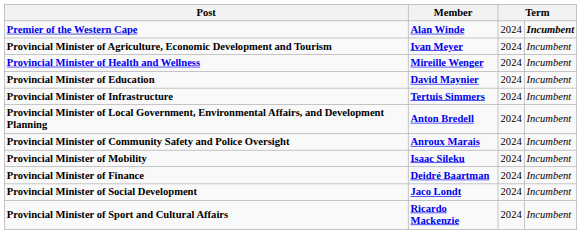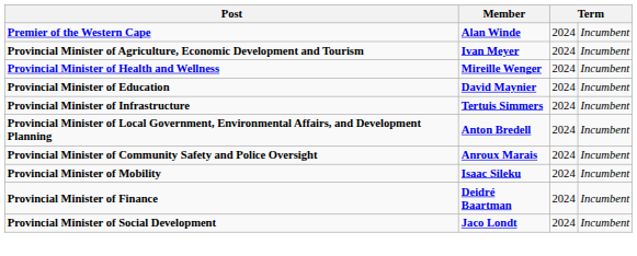Premier of the Western Cape | column 4: bold -> normal
- row: Provincial Minister of Sport and Cultural Affairs | Ricardo Mackenzie | 2024 | Incumbent
